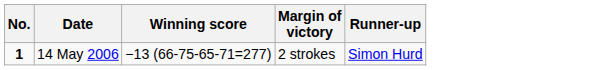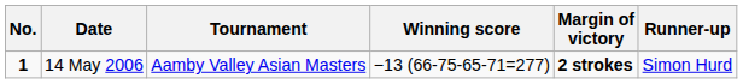+ column: Tournament | Aamby Valley Asian Masters
14 May 2006 | Margin of victory: normal -> bold
